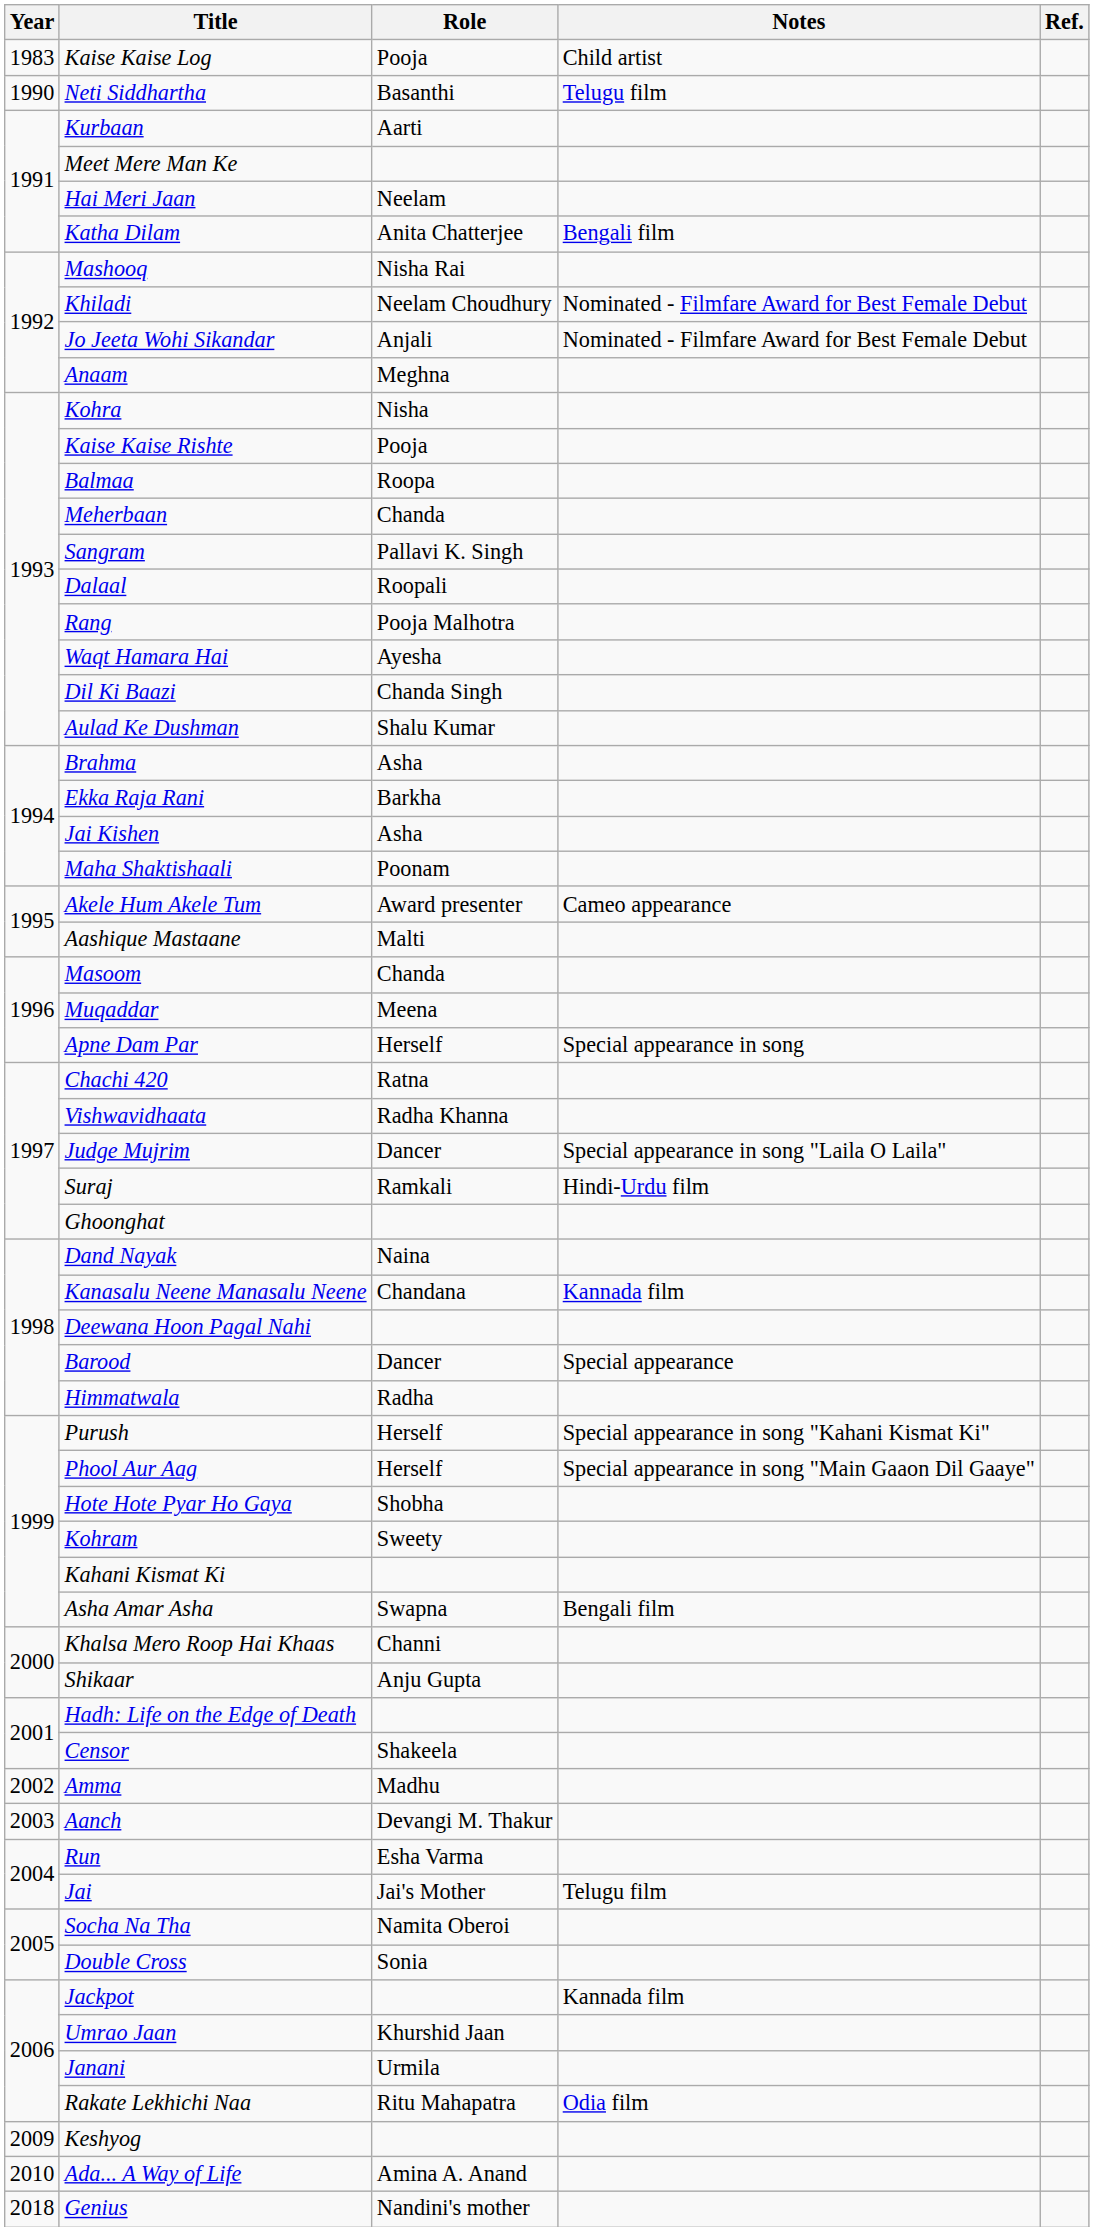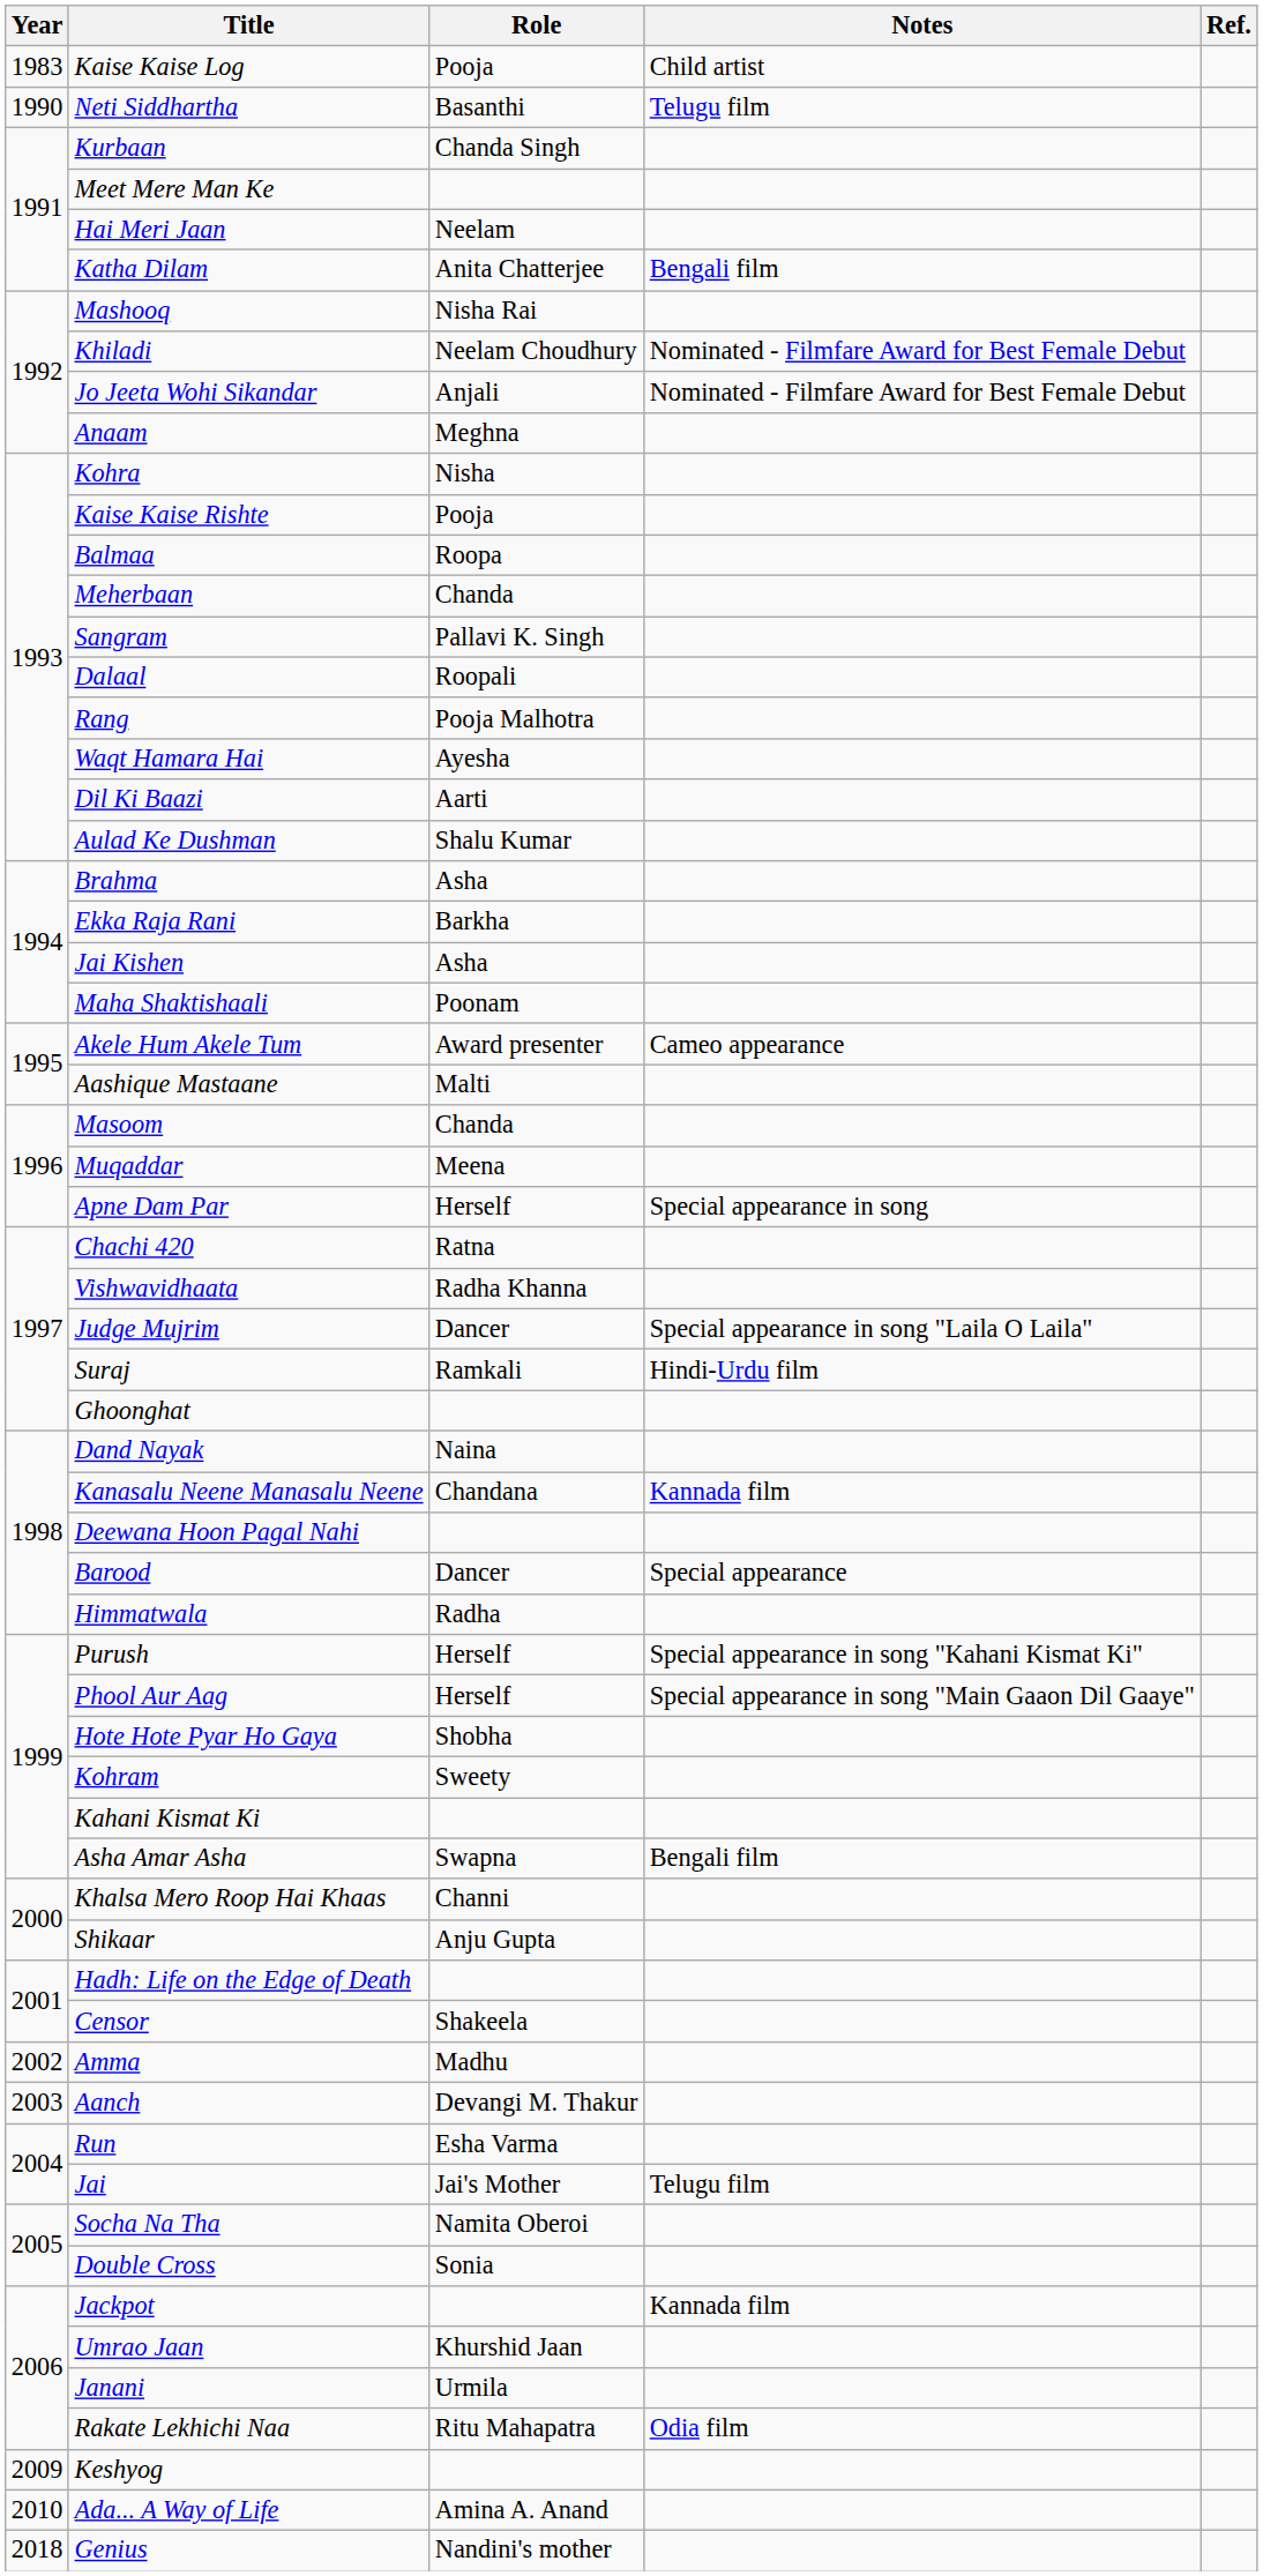Kurbaan | Role: Aarti -> Chanda Singh
Dil Ki Baazi | Role: Chanda Singh -> Aarti
